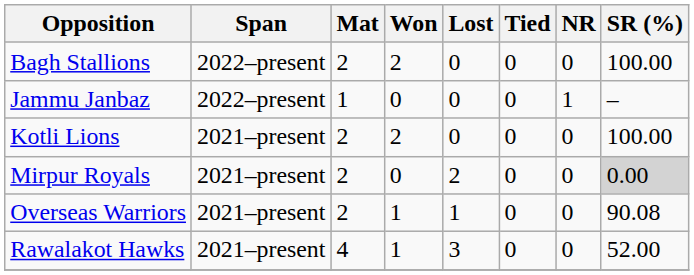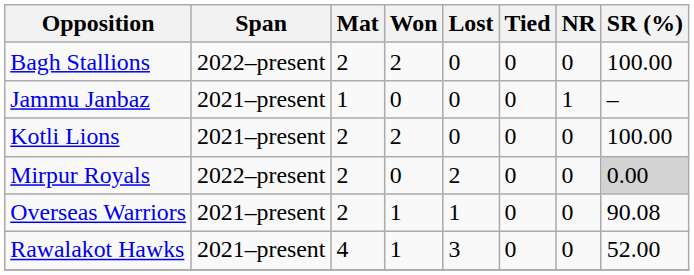Jammu Janbaz | Span: 2022–present -> 2021–present
Mirpur Royals | Span: 2021–present -> 2022–present
